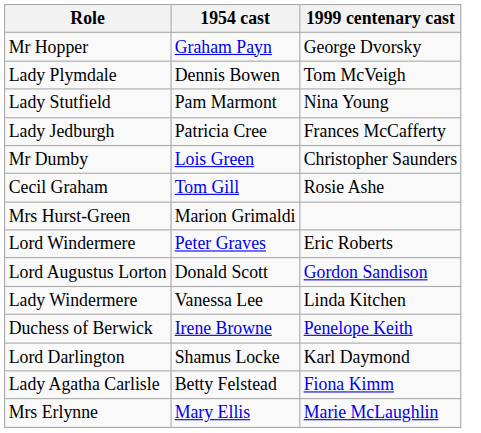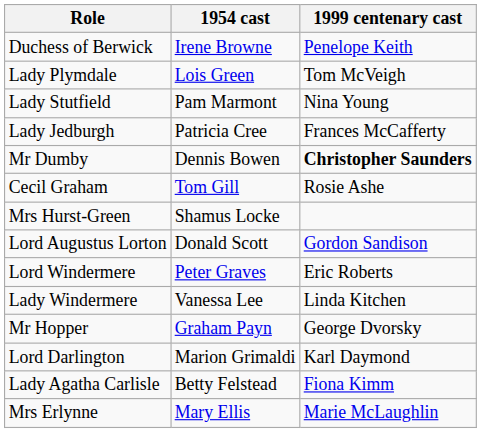rows swapped: Duchess of Berwick <-> Mr Hopper
Lady Plymdale | 1954 cast: Dennis Bowen -> Lois Green
Mr Dumby | 1954 cast: Lois Green -> Dennis Bowen
Mr Dumby | 1999 centenary cast: normal -> bold
Mrs Hurst-Green | 1954 cast: Marion Grimaldi -> Shamus Locke
rows swapped: Lord Augustus Lorton <-> Lord Windermere
Lord Darlington | 1954 cast: Shamus Locke -> Marion Grimaldi
